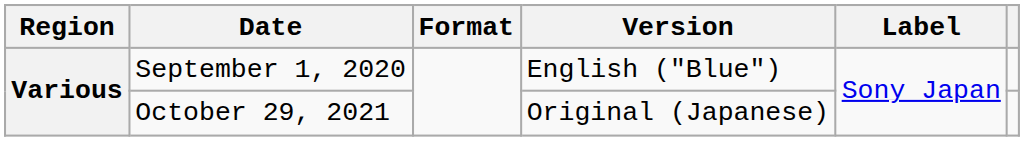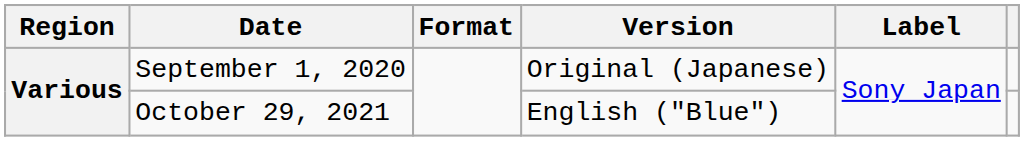September 1, 2020 | Version: English ("Blue") -> Original (Japanese)
October 29, 2021 | Version: Original (Japanese) -> English ("Blue")
